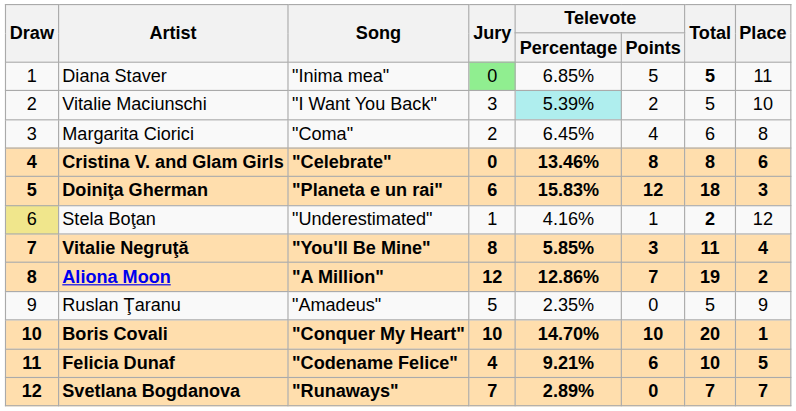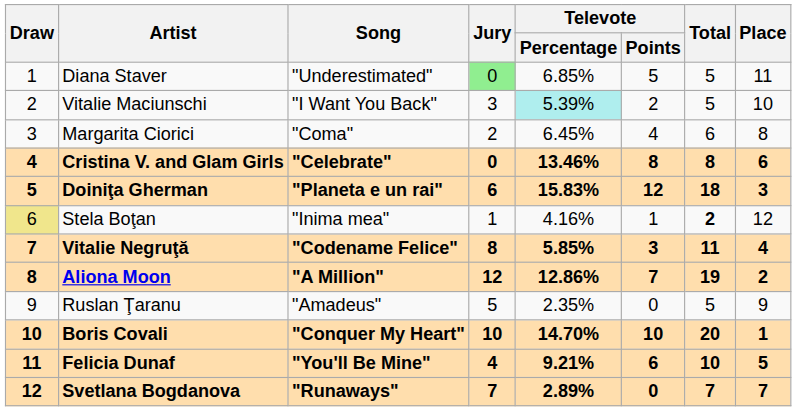Diana Staver | Song: "Inima mea" -> "Underestimated"
Diana Staver | Total: bold -> normal
Stela Boţan | Song: "Underestimated" -> "Inima mea"
Vitalie Negruţă | Song: "You'll Be Mine" -> "Codename Felice"
Felicia Dunaf | Song: "Codename Felice" -> "You'll Be Mine"
